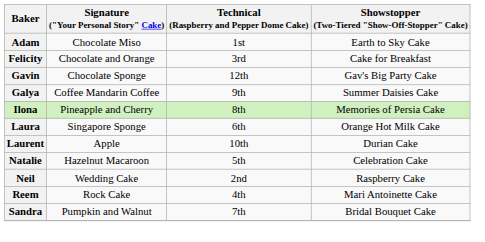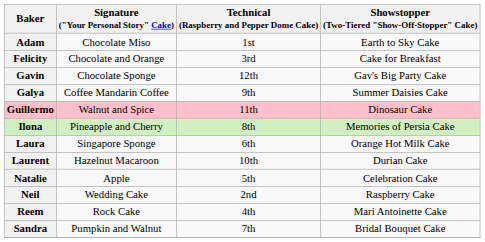+ row: Guillermo | Walnut and Spice | 11th | Dinosaur Cake
Laurent | Signature ("Your Personal Story" Cake): Apple -> Hazelnut Macaroon
Natalie | Signature ("Your Personal Story" Cake): Hazelnut Macaroon -> Apple
